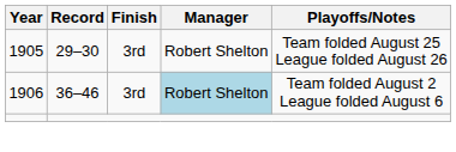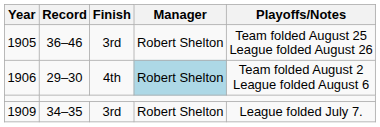1905 | Record: 29–30 -> 36–46
1906 | Record: 36–46 -> 29–30
1906 | Finish: 3rd -> 4th
+ row: 1909 | 34–35 | 3rd | Robert Shelton | League folded July 7.
